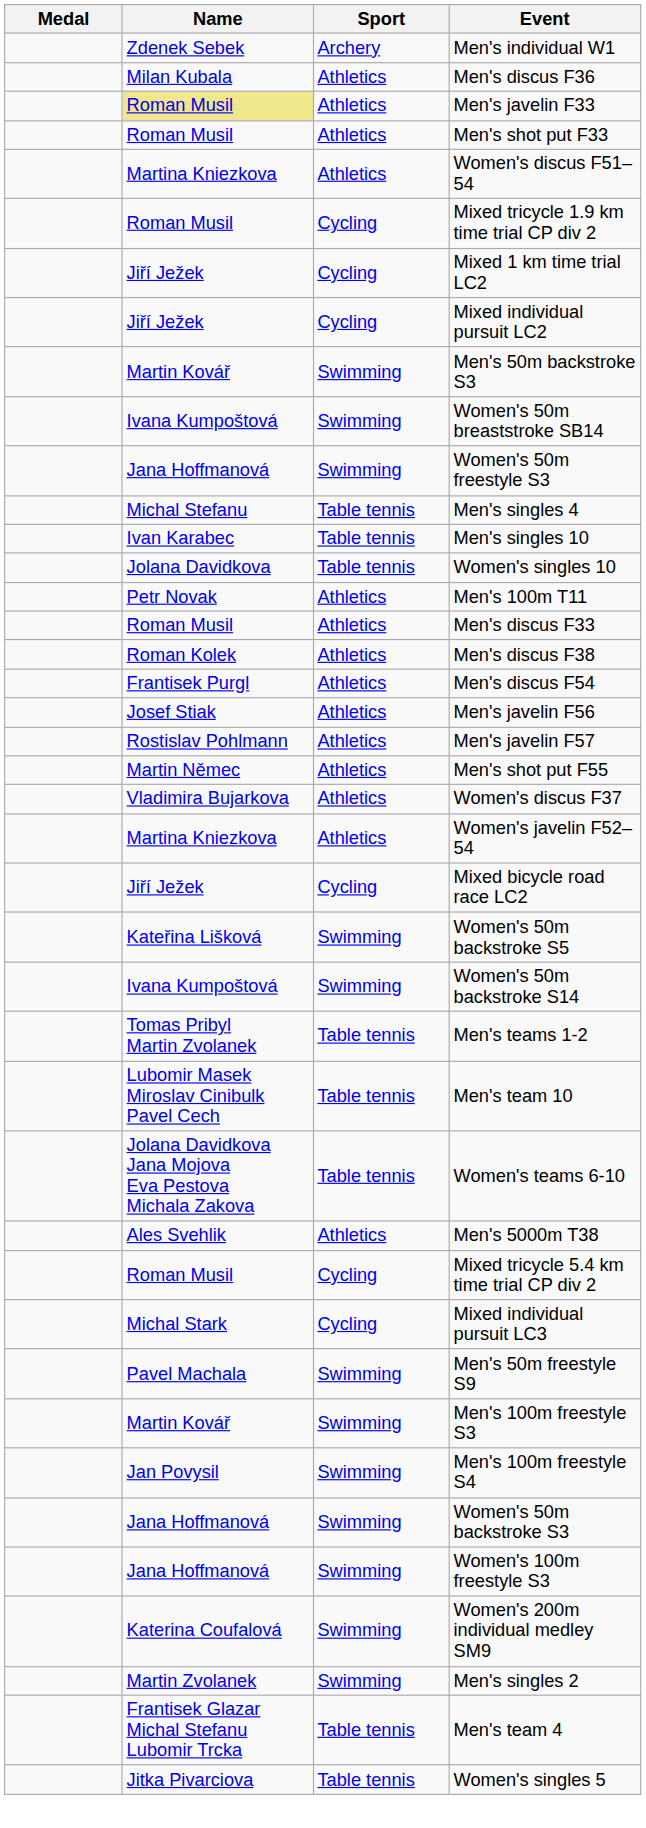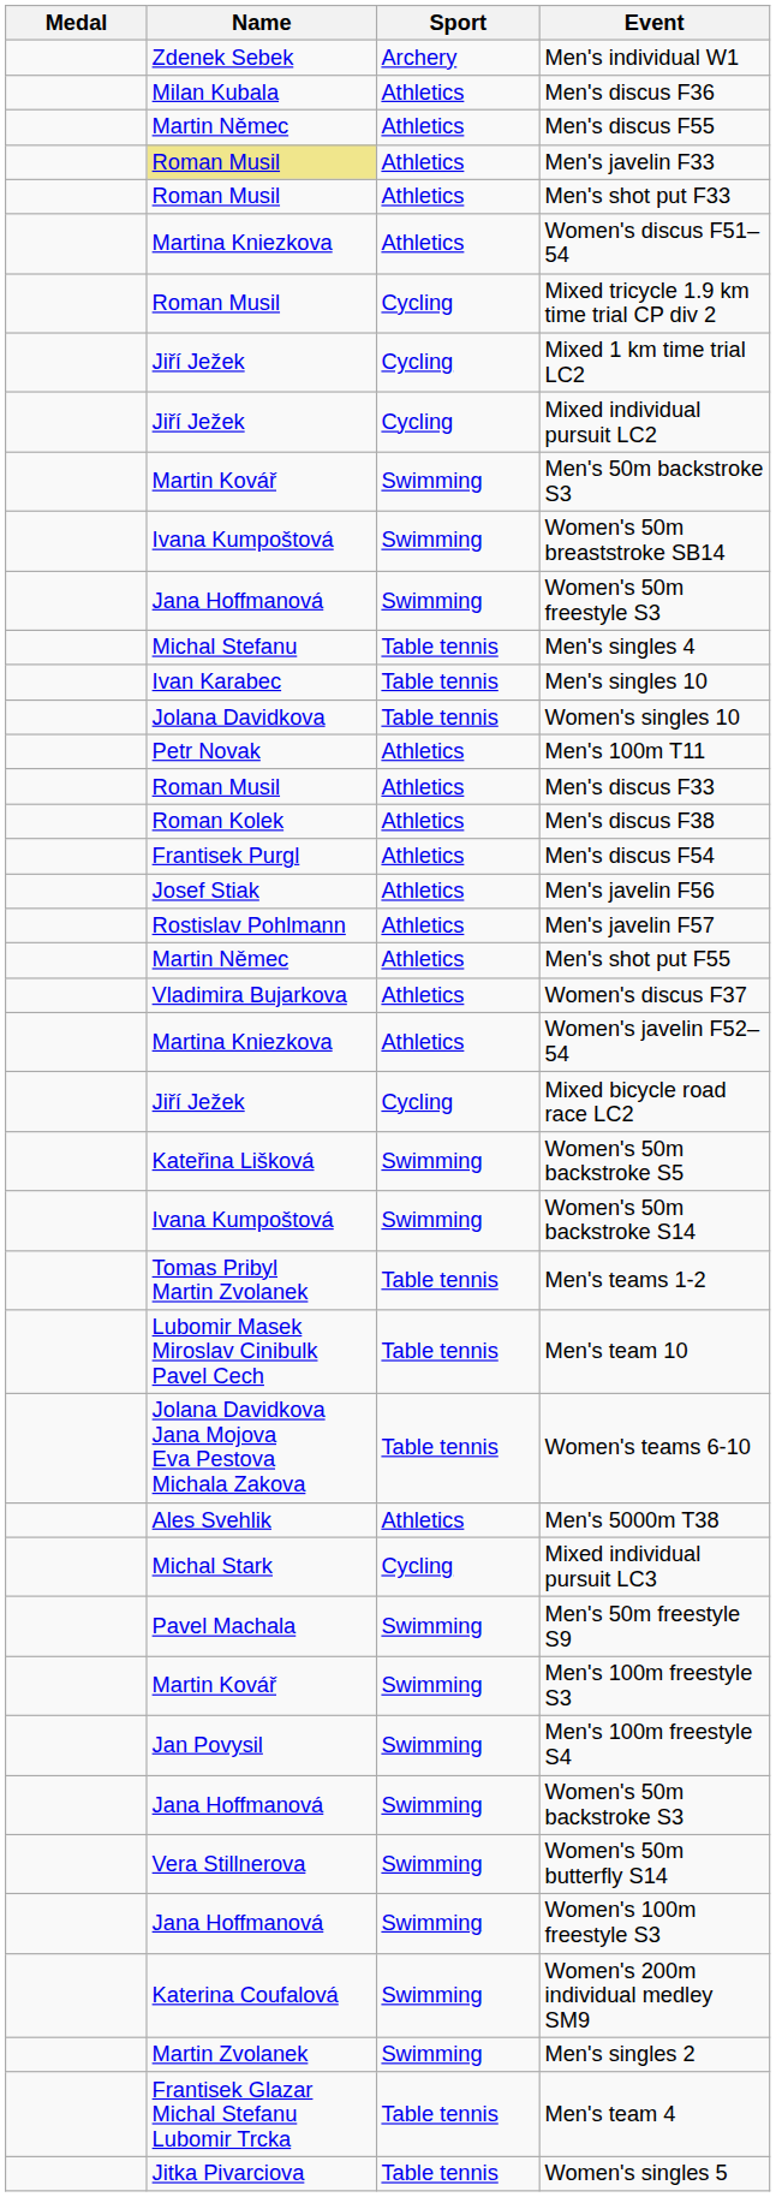+ row: Martin Němec | Athletics | Men's discus F55
- row: Roman Musil | Cycling | Mixed tricycle 5.4 km time trial CP div 2
+ row: Vera Stillnerova | Swimming | Women's 50m butterfly S14
